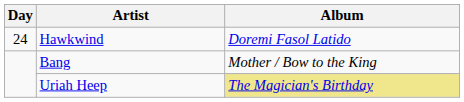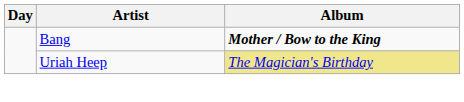- row: 24 | Hawkwind | Doremi Fasol Latido
Bang | Album: normal -> bold
